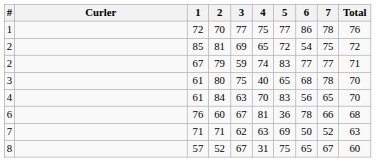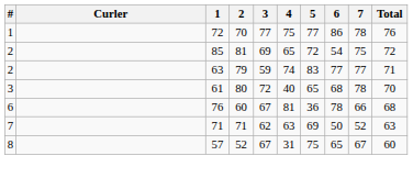79 | 1: 67 -> 63
80 | 3: 75 -> 72
- row: 4 | 61 | 84 | 63 | 70 | 83 | 56 | 65 | 70
